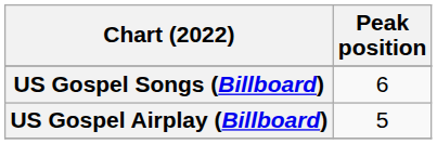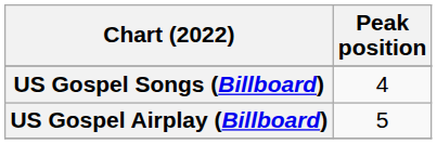US Gospel Songs (Billboard) | Peak position: 6 -> 4
